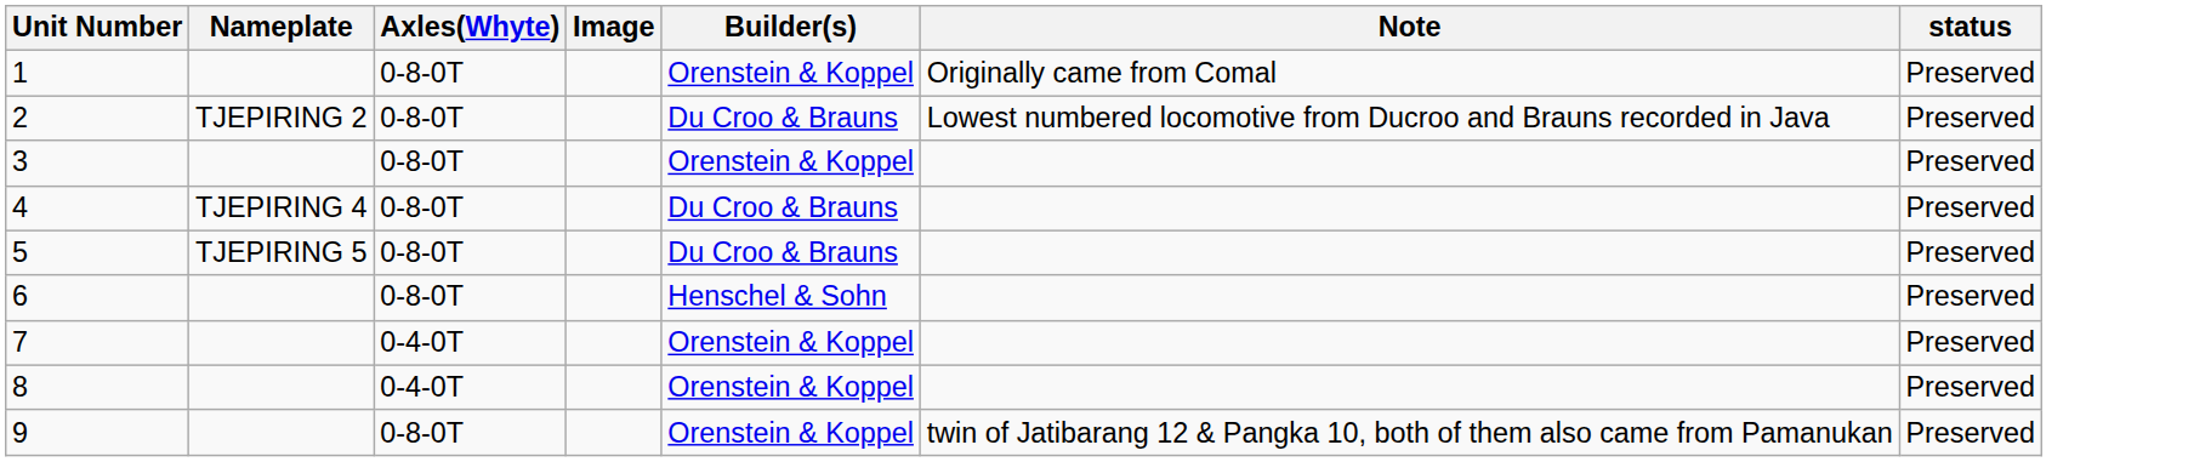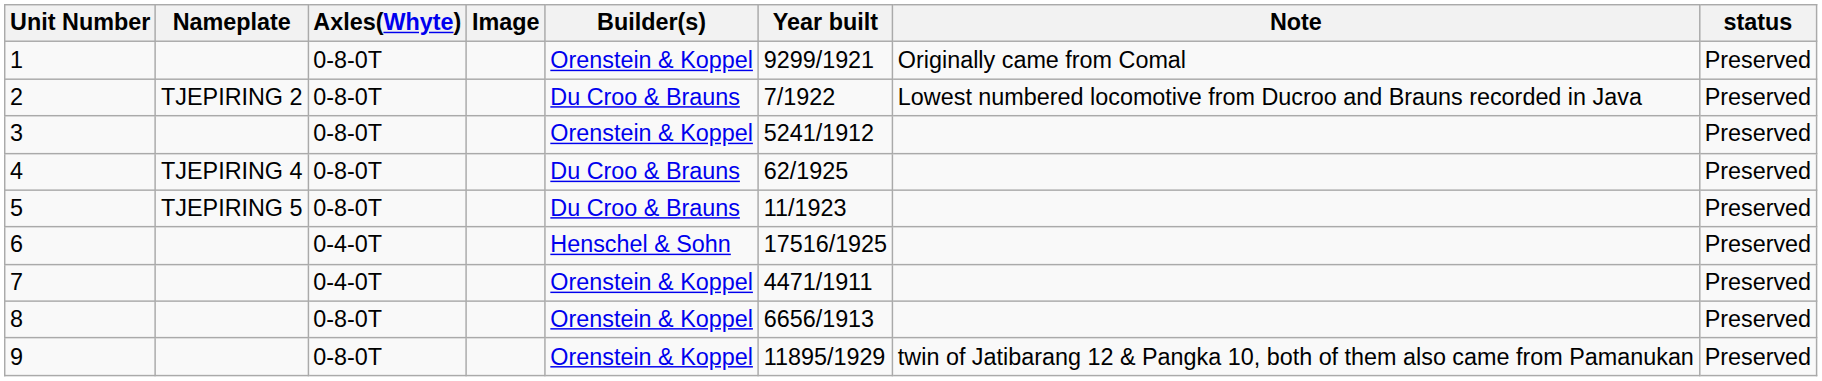+ column: Year built | 9299/1921 | 7/1922 | 5241/1912 | 62/1925 | 11/1923 | 17516/1925 | 4471/1911 | 6656/1913 | 11895/1929
6 | Axles(Whyte): 0-8-0T -> 0-4-0T
8 | Axles(Whyte): 0-4-0T -> 0-8-0T
